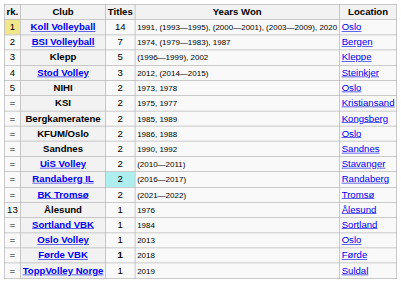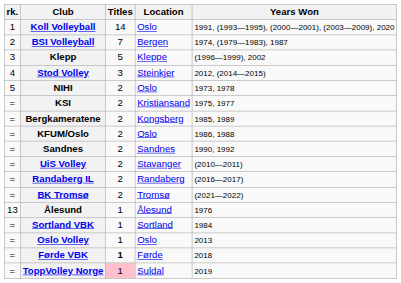columns swapped: Location <-> Years Won
Koll Volleyball | rk.: khaki background -> no background
Randaberg IL | Titles: paleturquoise background -> no background
ToppVolley Norge | Titles: no background -> pink background
